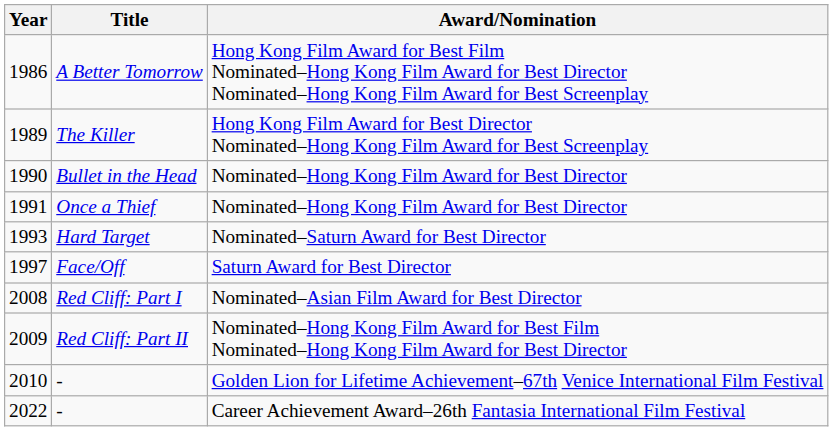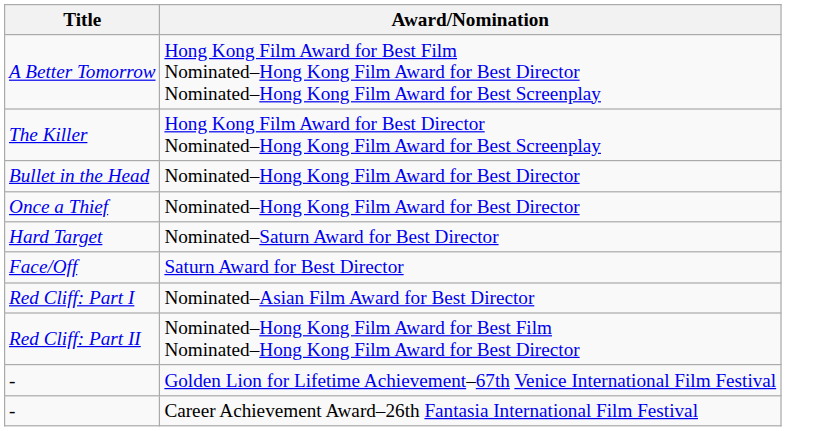- column: Year | 1986 | 1989 | 1990 | 1991 | 1993 | 1997 | 2008 | 2009 | 2010 | 2022
